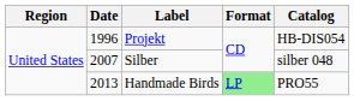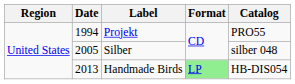Projekt | Date: 1996 -> 1994
Projekt | Catalog: HB-DIS054 -> PRO55
Silber | Date: 2007 -> 2005
Handmade Birds | Catalog: PRO55 -> HB-DIS054
